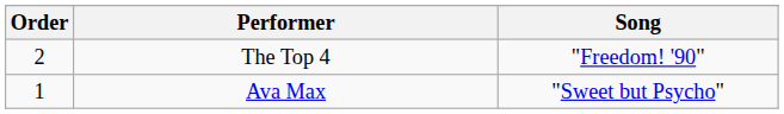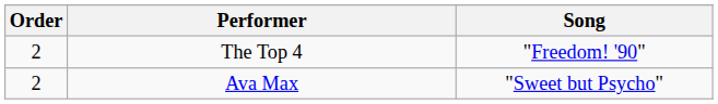Ava Max | Order: 1 -> 2
